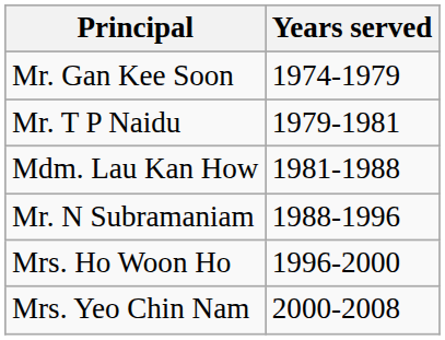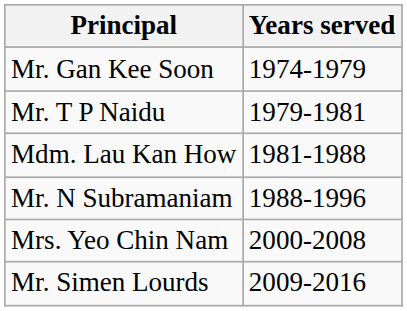- row: Mrs. Ho Woon Ho | 1996-2000
+ row: Mr. Simen Lourds | 2009-2016
